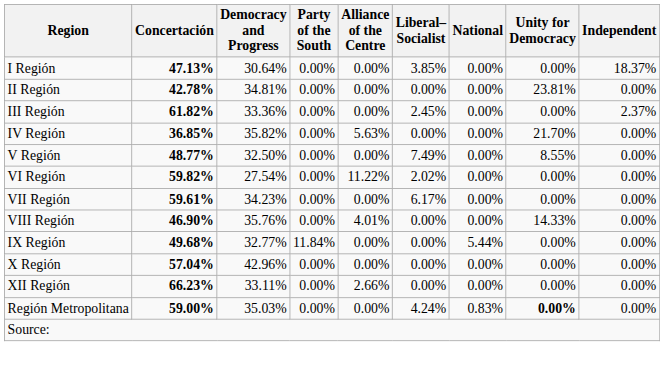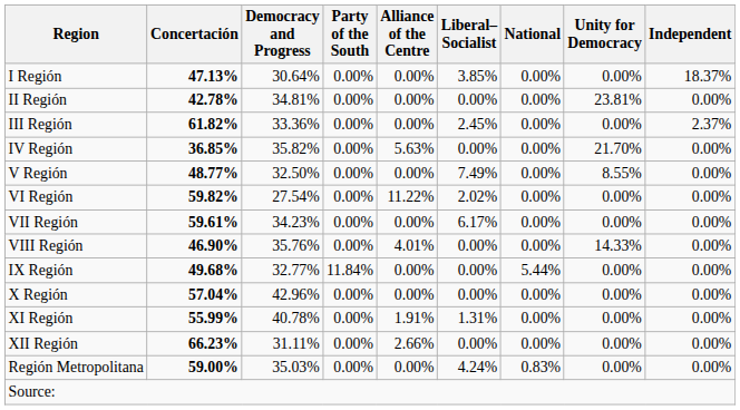+ row: XI Región | 55.99% | 40.78% | 0.00% | 1.91% | 1.31% | 0.00% | 0.00% | 0.00%
XII Región | Democracy and Progress: 33.11% -> 31.11%
Región Metropolitana | Unity for Democracy: bold -> normal
